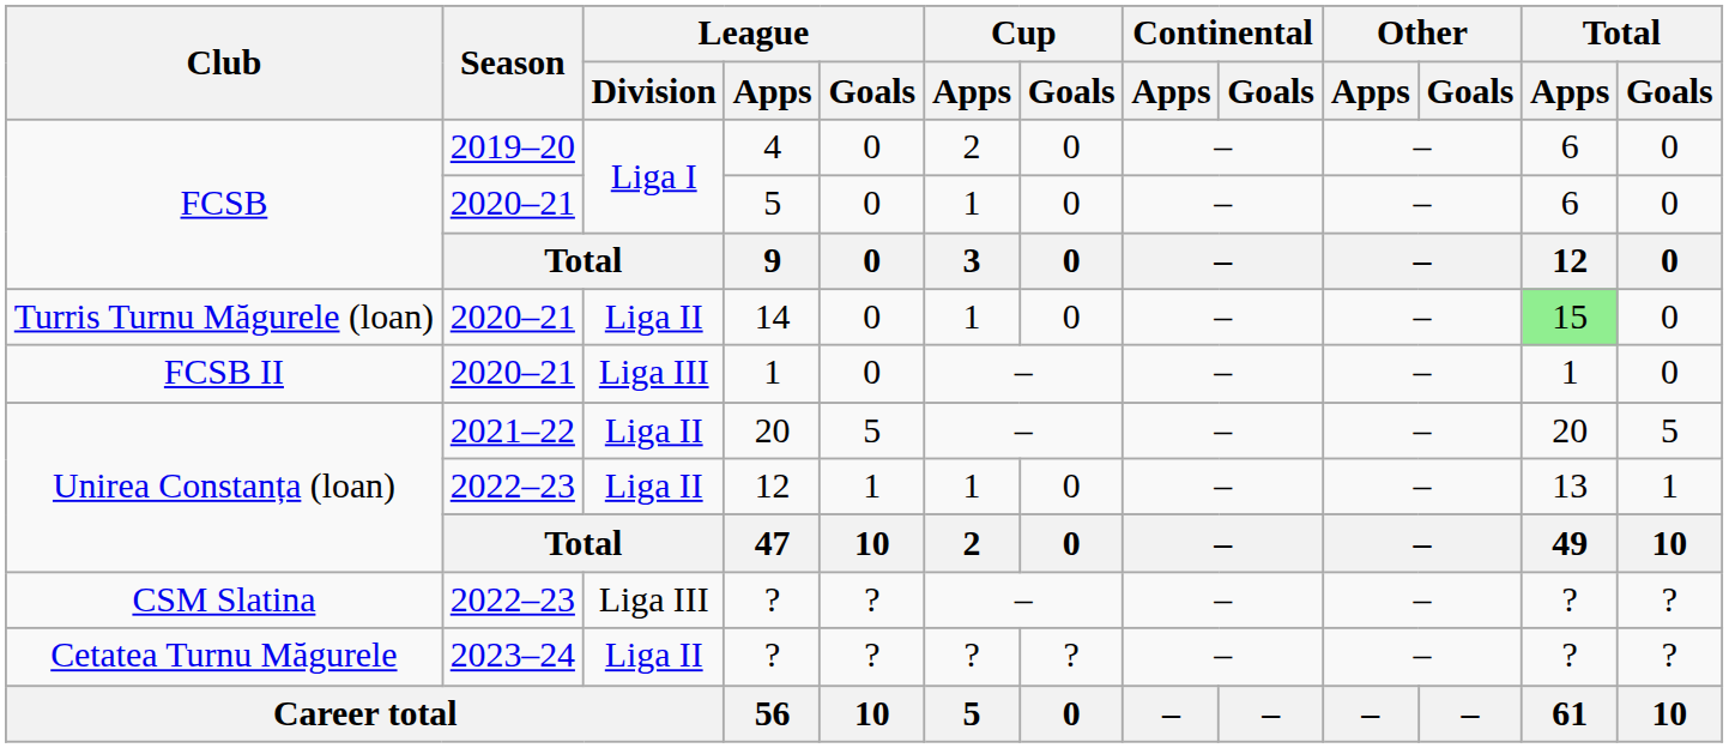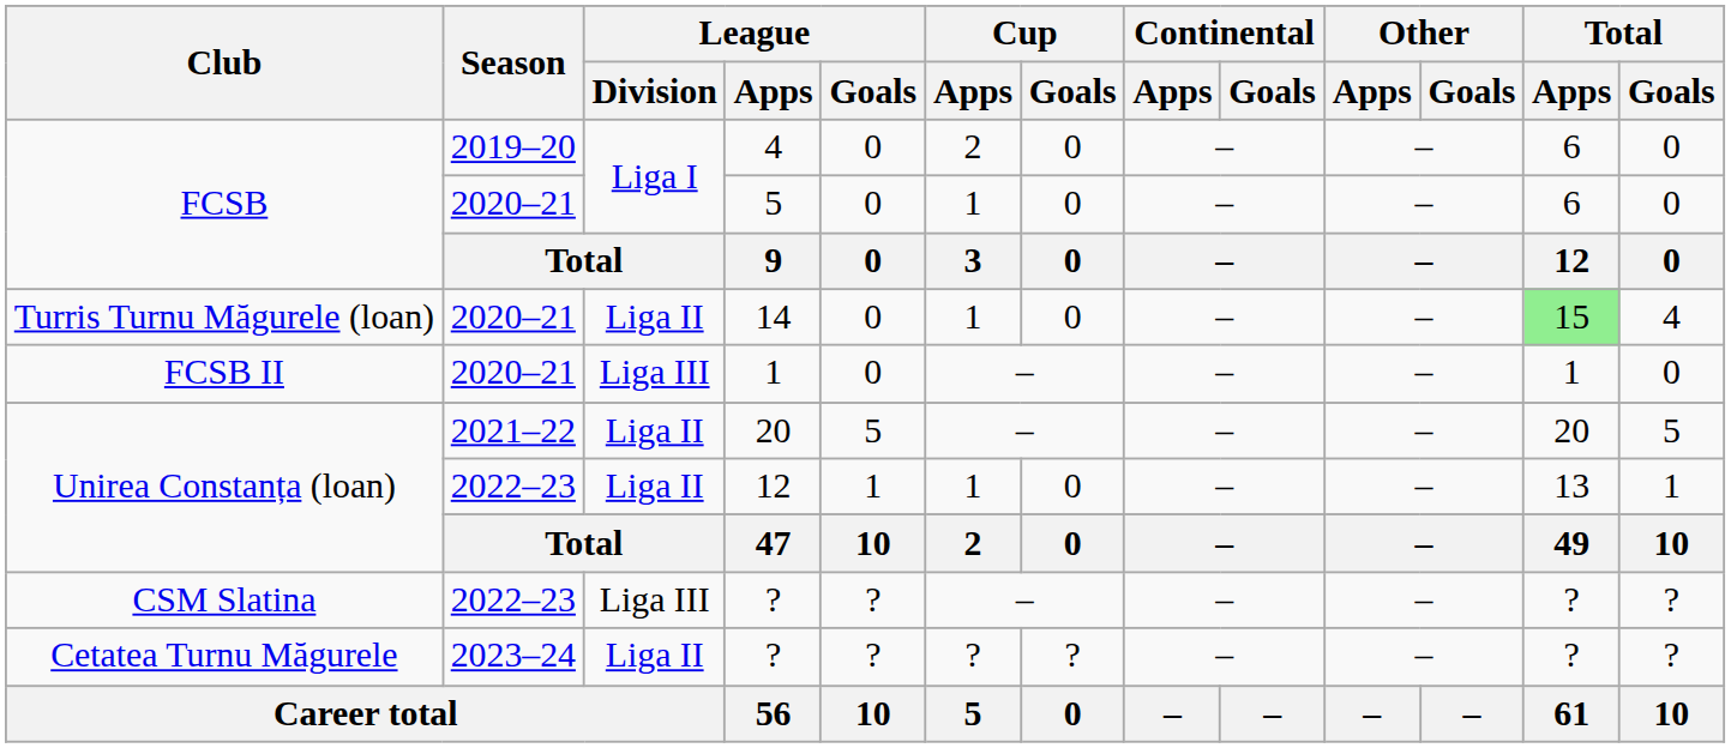14 | Total / Goals: 0 -> 4
